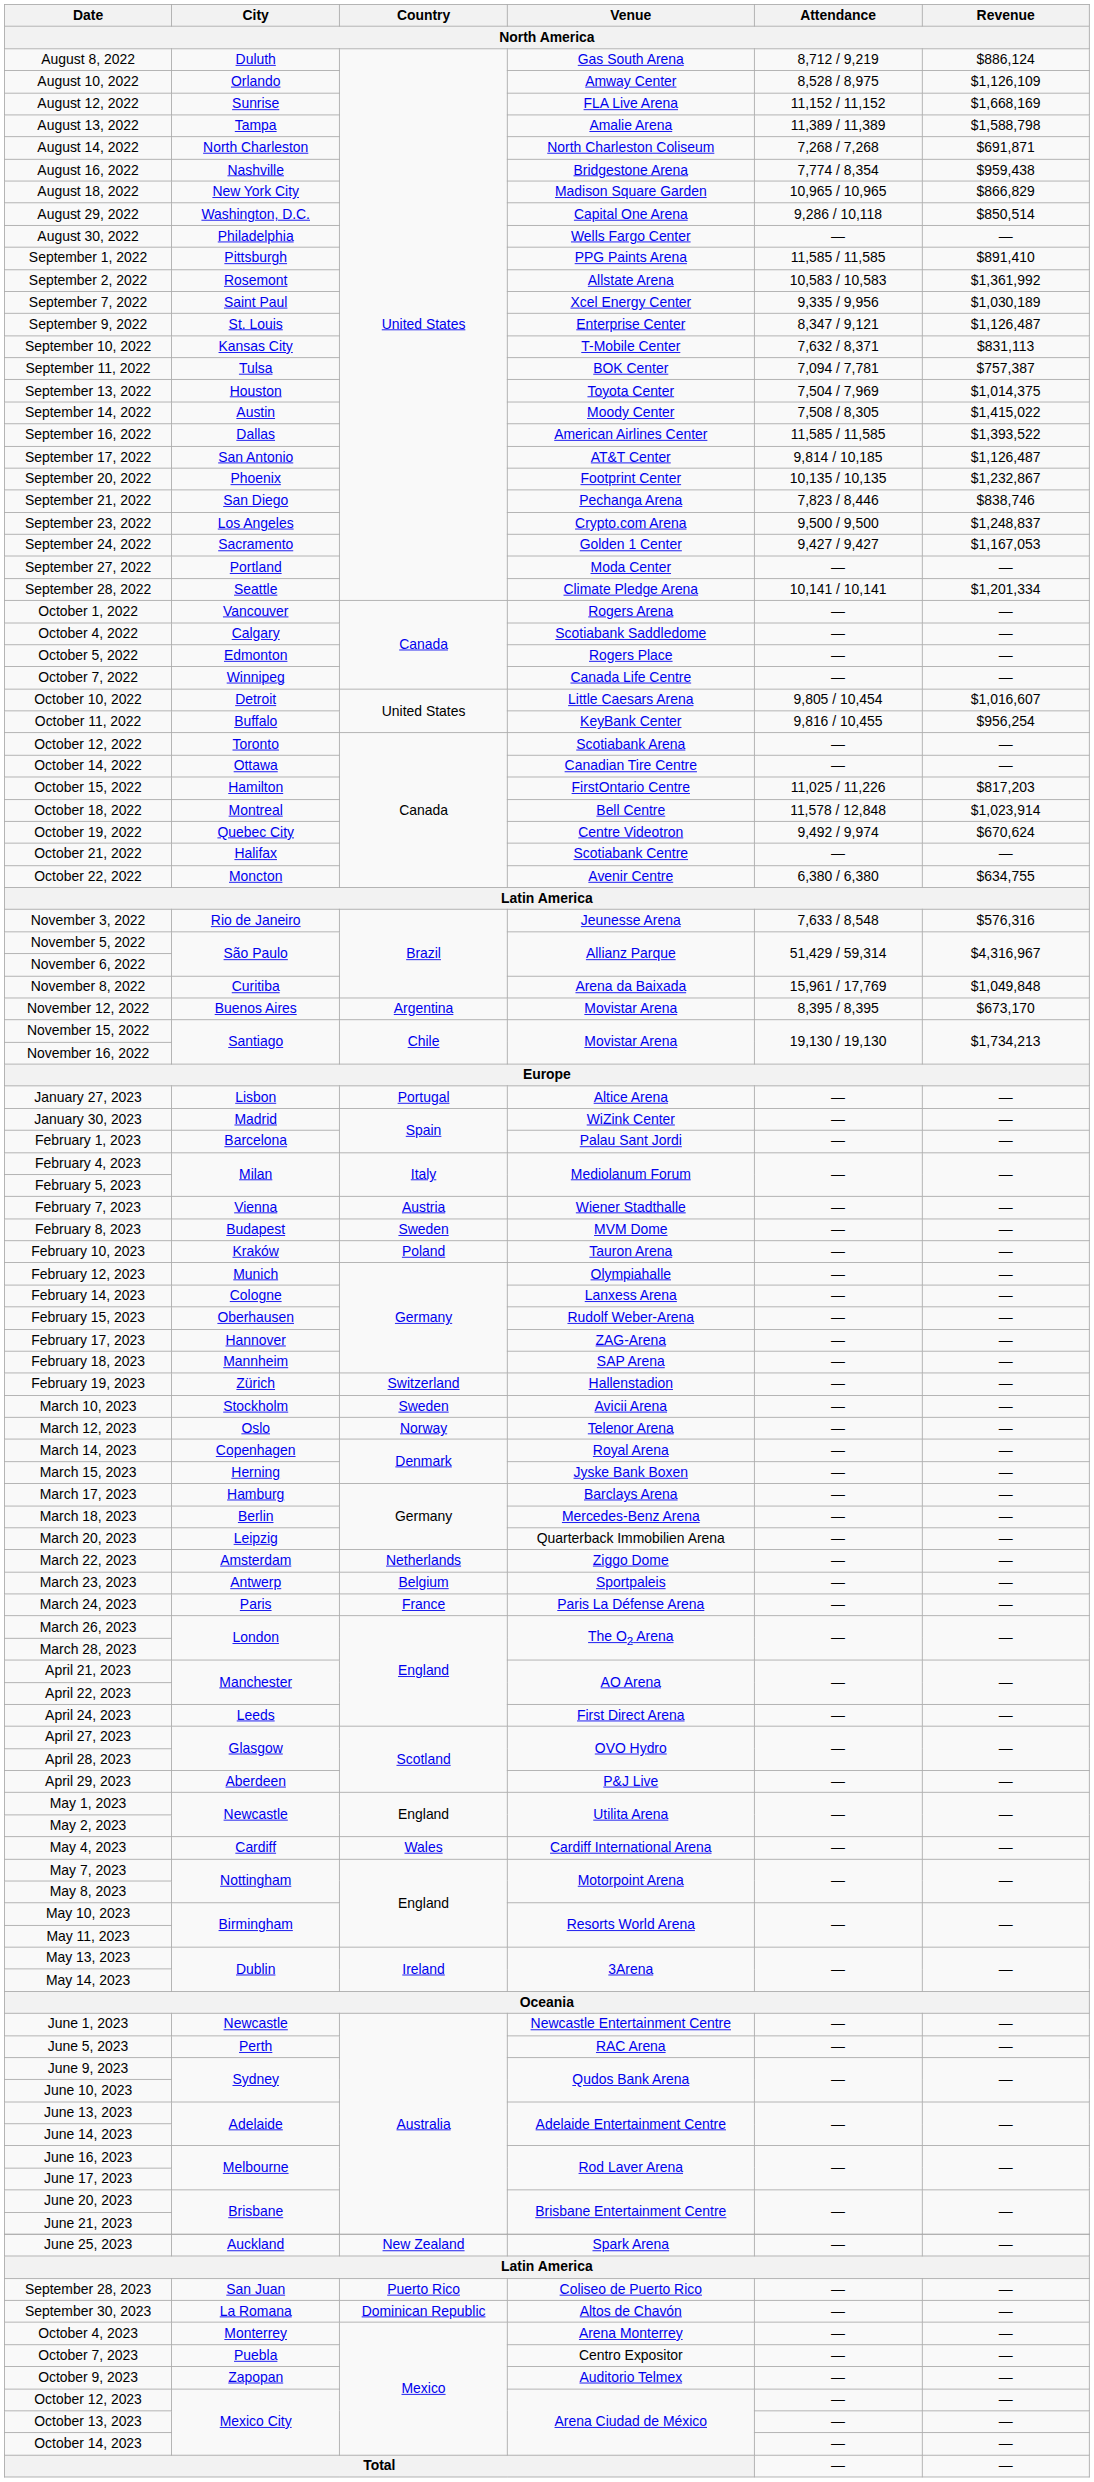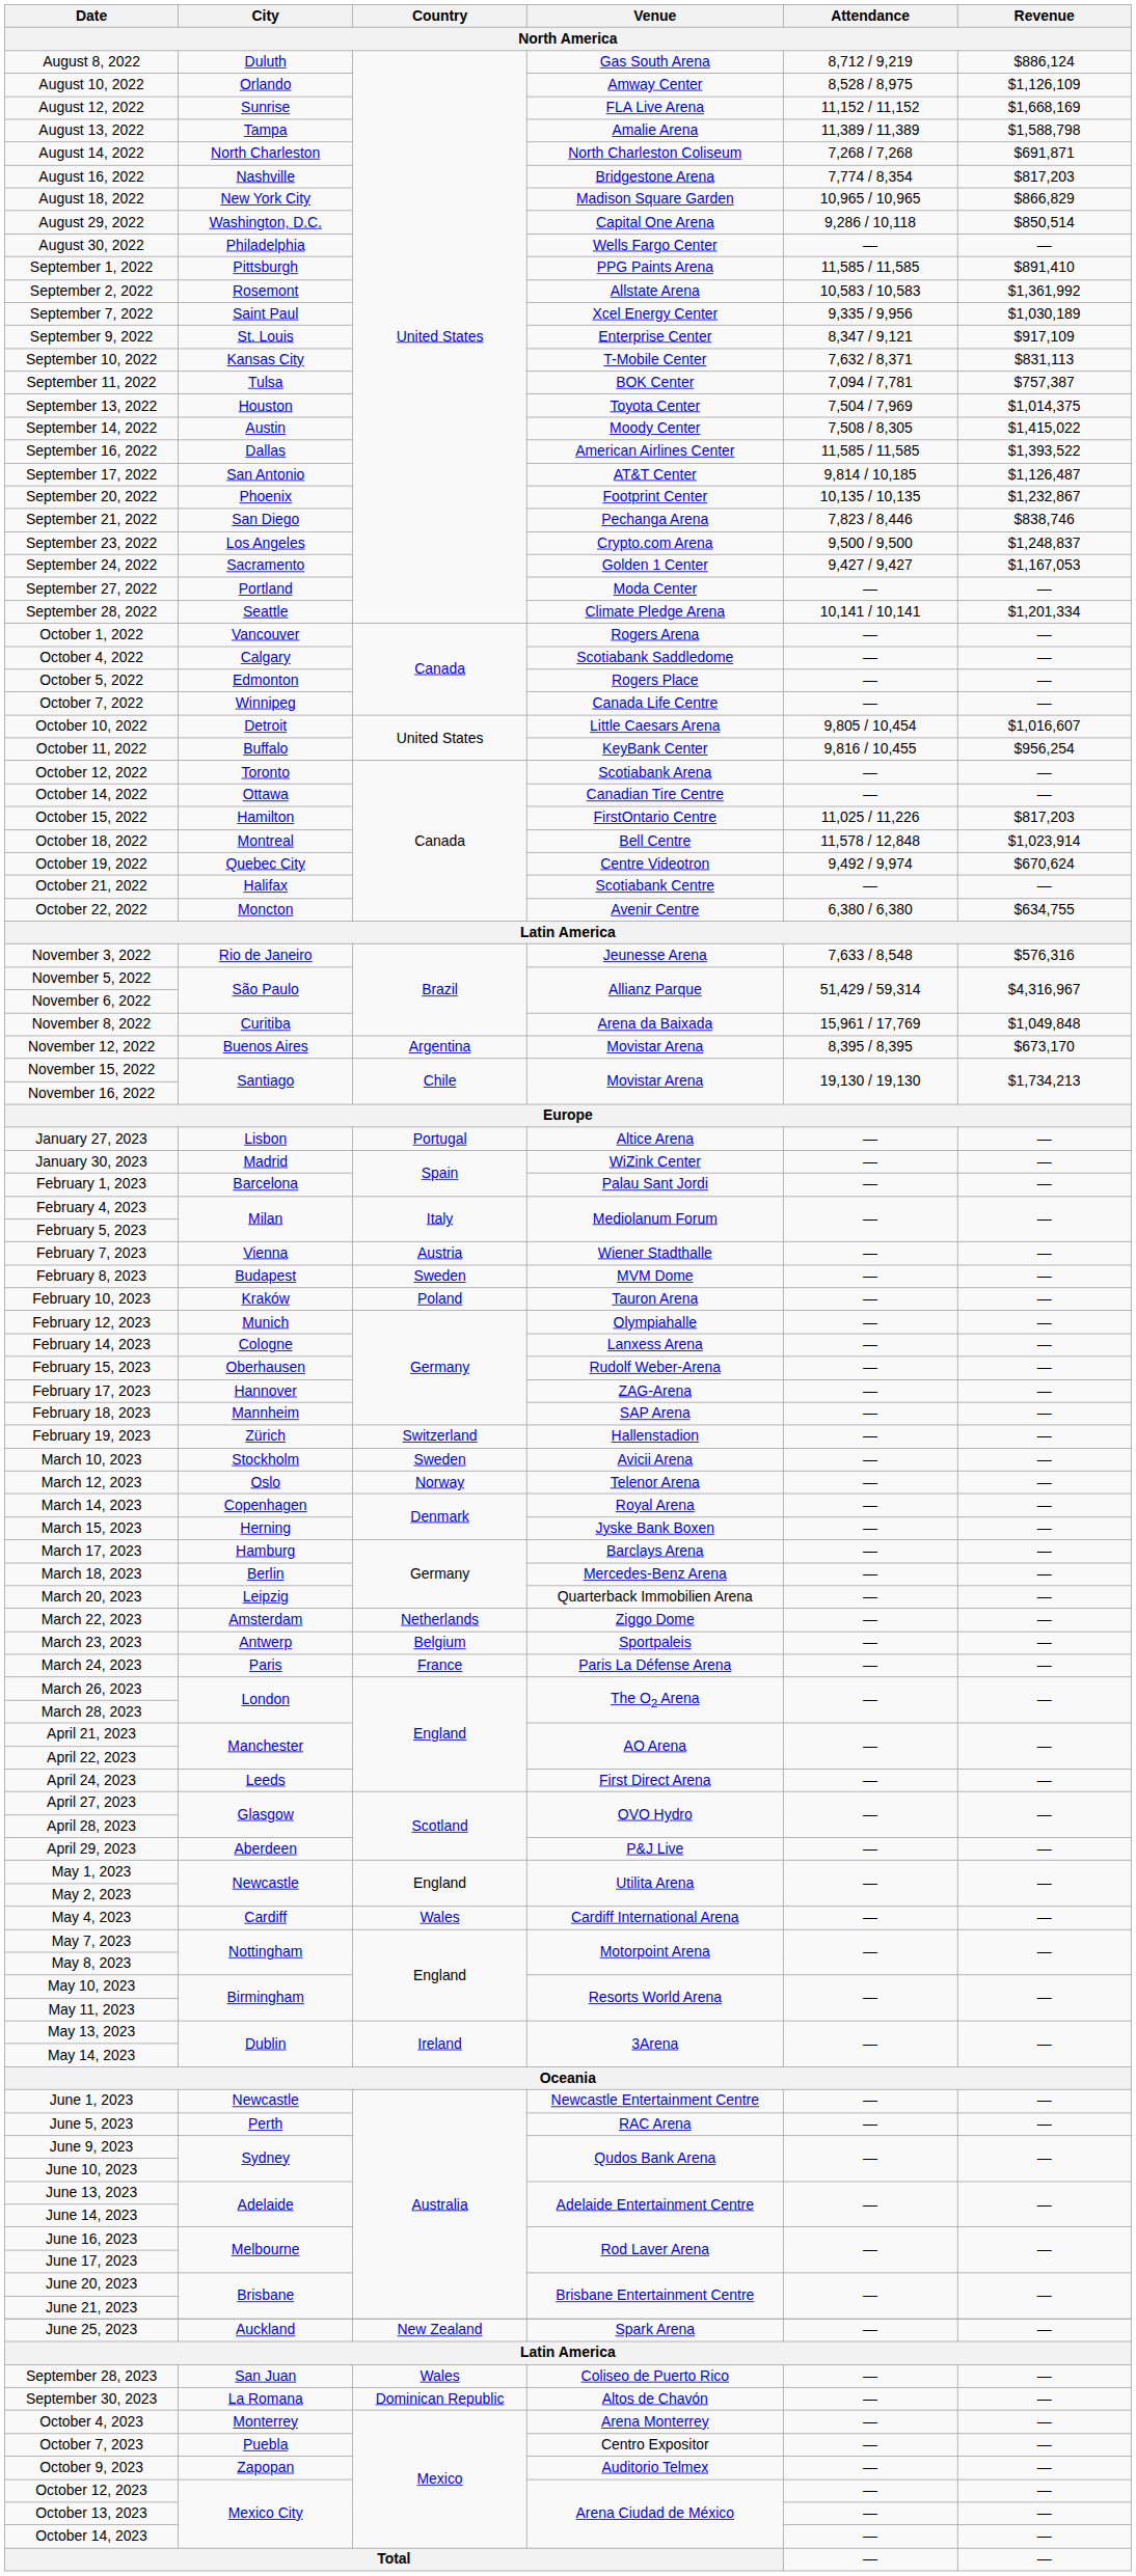August 16, 2022 | Revenue: $959,438 -> $817,203
September 9, 2022 | Revenue: $1,126,487 -> $917,109
September 28, 2023 | Country: Puerto Rico -> Wales
